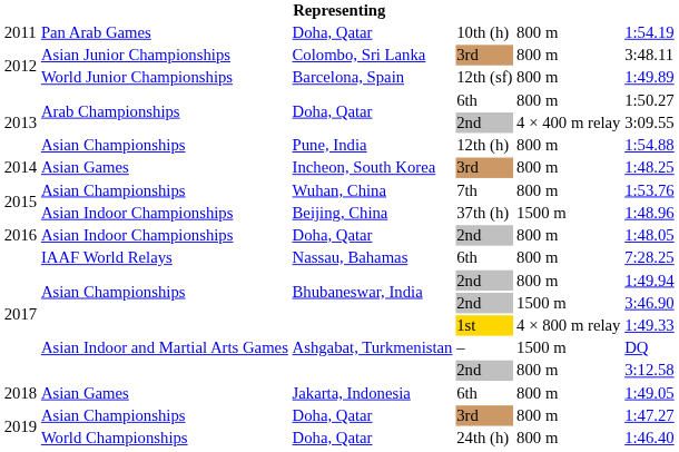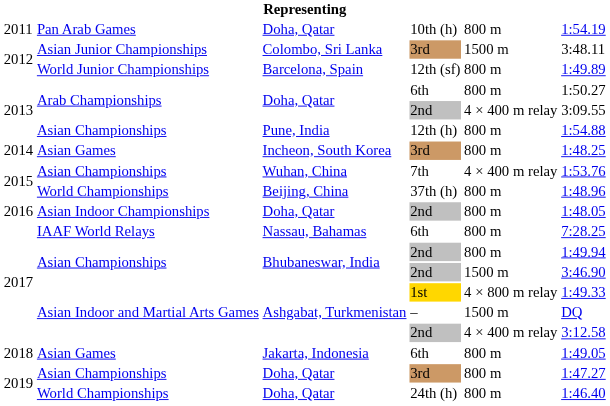Colombo, Sri Lanka | column 5: 800 m -> 1500 m
Wuhan, China | column 5: 800 m -> 4 × 400 m relay
Beijing, China | column 2: Asian Indoor Championships -> World Championships
Beijing, China | column 5: 1500 m -> 800 m
Ashgabat, Turkmenistan / 2nd | column 5: 800 m -> 4 × 400 m relay
